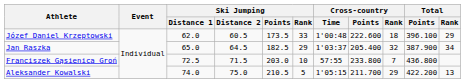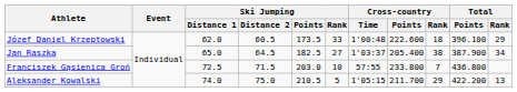Jan Raszka | Ski Jumping / Rank: 29 -> 27
Jan Raszka | Cross-country / Rank: 32 -> 38
